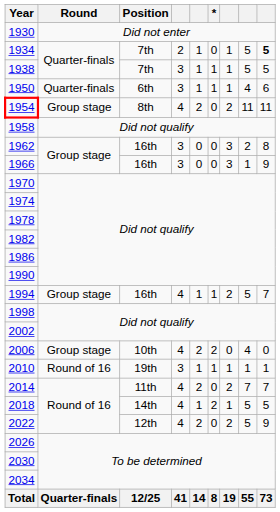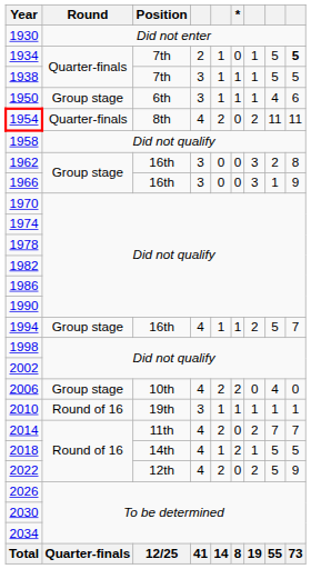1950 | Round: Quarter-finals -> Group stage
1954 | Round: Group stage -> Quarter-finals
